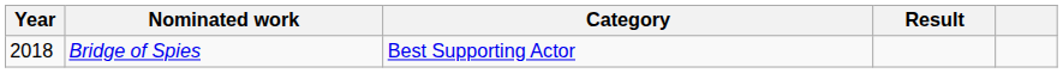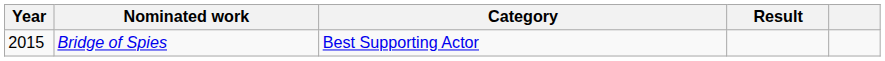Bridge of Spies | Year: 2018 -> 2015
